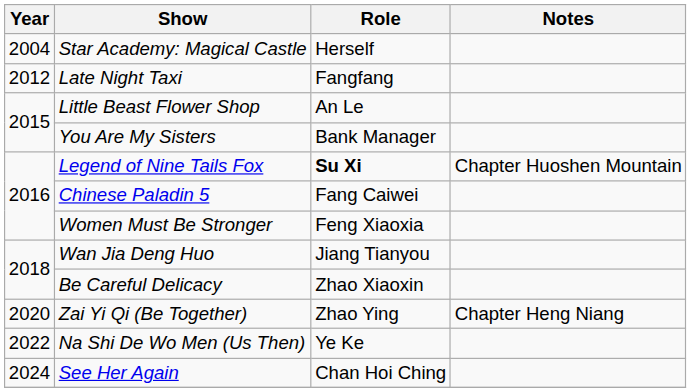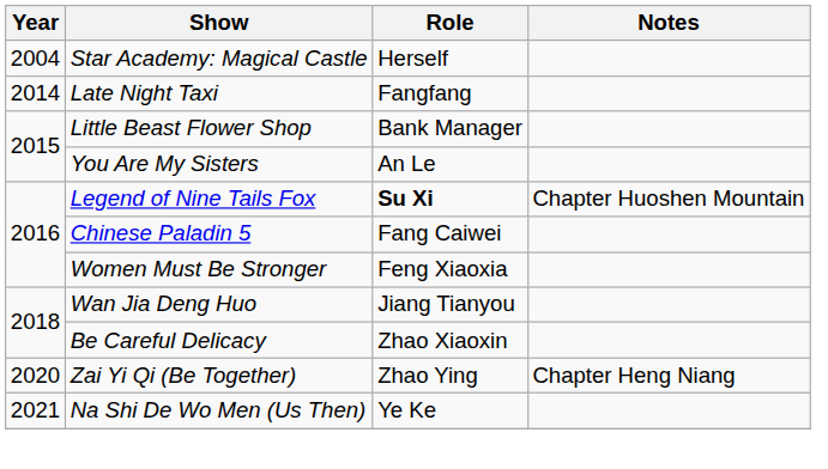Late Night Taxi | Year: 2012 -> 2014
Little Beast Flower Shop | Role: An Le -> Bank Manager
You Are My Sisters | Role: Bank Manager -> An Le
Na Shi De Wo Men (Us Then) | Year: 2022 -> 2021
- row: 2024 | See Her Again | Chan Hoi Ching
